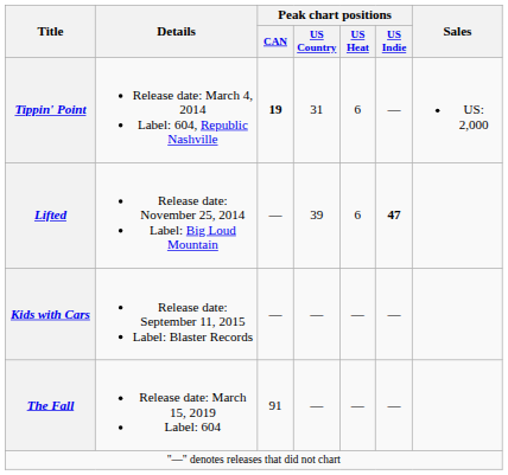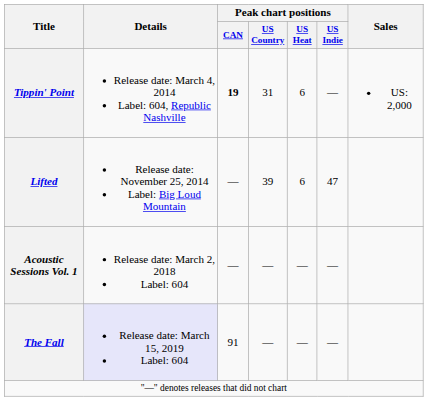Lifted | Peak chart positions / US Indie: bold -> normal
- row: Kids with Cars | Release date: September 11, 2015 Label: Blaster Records | — | — | — | —
+ row: Acoustic Sessions Vol. 1 | Release date: March 2, 2018 Label: 604 | — | — | — | —
The Fall | Details: no background -> lavender background
